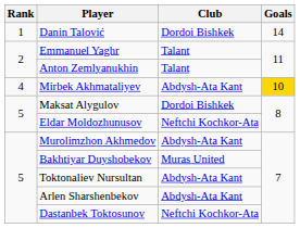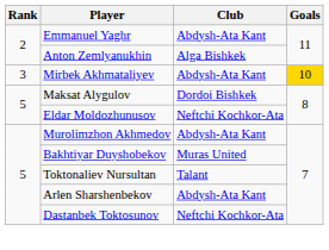- row: 1 | Danin Talović | Dordoi Bishkek | 14
Emmanuel Yaghr | Club: Talant -> Abdysh-Ata Kant
Anton Zemlyanukhin | Club: Talant -> Alga Bishkek
Mirbek Akhmataliyev | Rank: 4 -> 3
Toktonaliev Nursultan | Club: Abdysh-Ata Kant -> Talant
